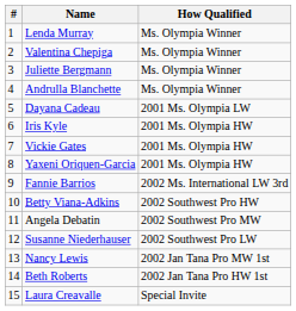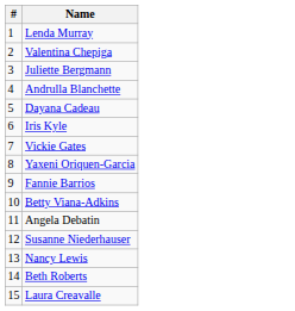- column: How Qualified | Ms. Olympia Winner | Ms. Olympia Winner | Ms. Olympia Winner | Ms. Olympia Winner | 2001 Ms. Olympia LW | 2001 Ms. Olympia HW | 2001 Ms. Olympia HW | 2001 Ms. Olympia HW | 2002 Ms. International LW 3rd | 2002 Southwest Pro HW | 2002 Southwest Pro MW | 2002 Southwest Pro LW | 2002 Jan Tana Pro MW 1st | 2002 Jan Tana Pro HW 1st | Special Invite
